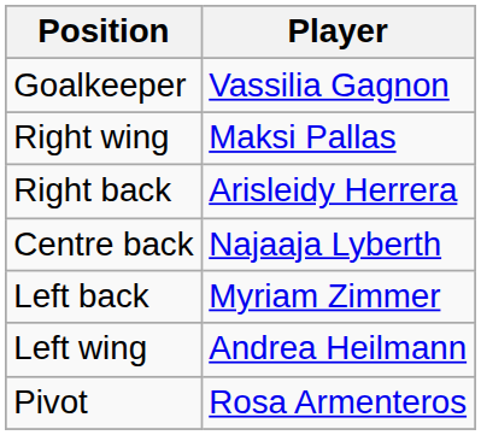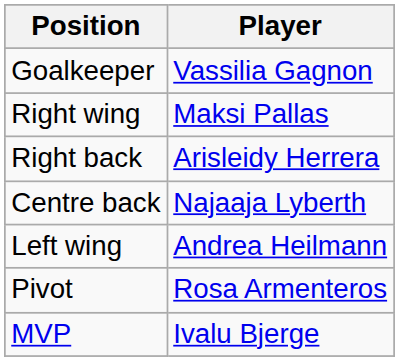- row: Left back | Myriam Zimmer
+ row: MVP | Ivalu Bjerge
